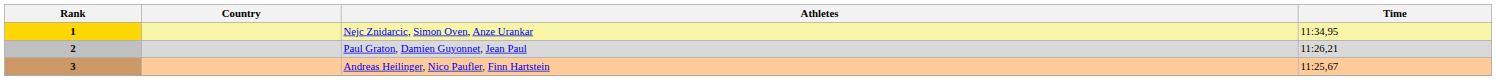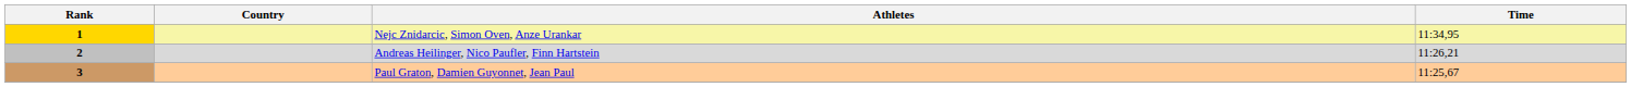2 | Athletes: Paul Graton, Damien Guyonnet, Jean Paul -> Andreas Heilinger, Nico Paufler, Finn Hartstein
3 | Athletes: Andreas Heilinger, Nico Paufler, Finn Hartstein -> Paul Graton, Damien Guyonnet, Jean Paul
